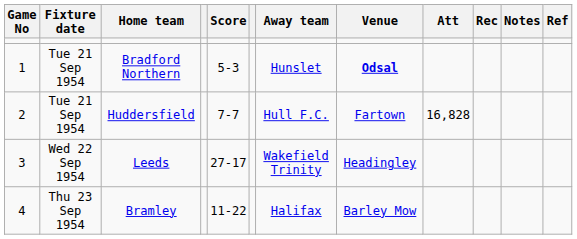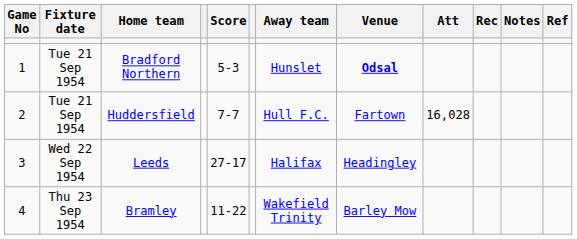Huddersfield | Att: 16,828 -> 16,028
Leeds | Away team: Wakefield Trinity -> Halifax
Bramley | Away team: Halifax -> Wakefield Trinity
